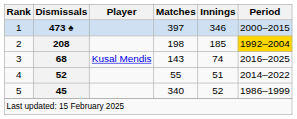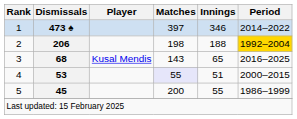1 | Period: 2000–2015 -> 2014–2022
2 | Dismissals: 208 -> 206
2 | Innings: 185 -> 188
3 | Innings: 74 -> 65
4 | Dismissals: 52 -> 53
4 | Matches: no background -> lavender background
4 | Period: 2014–2022 -> 2000–2015
5 | Matches: 340 -> 200
5 | Innings: 52 -> 55
